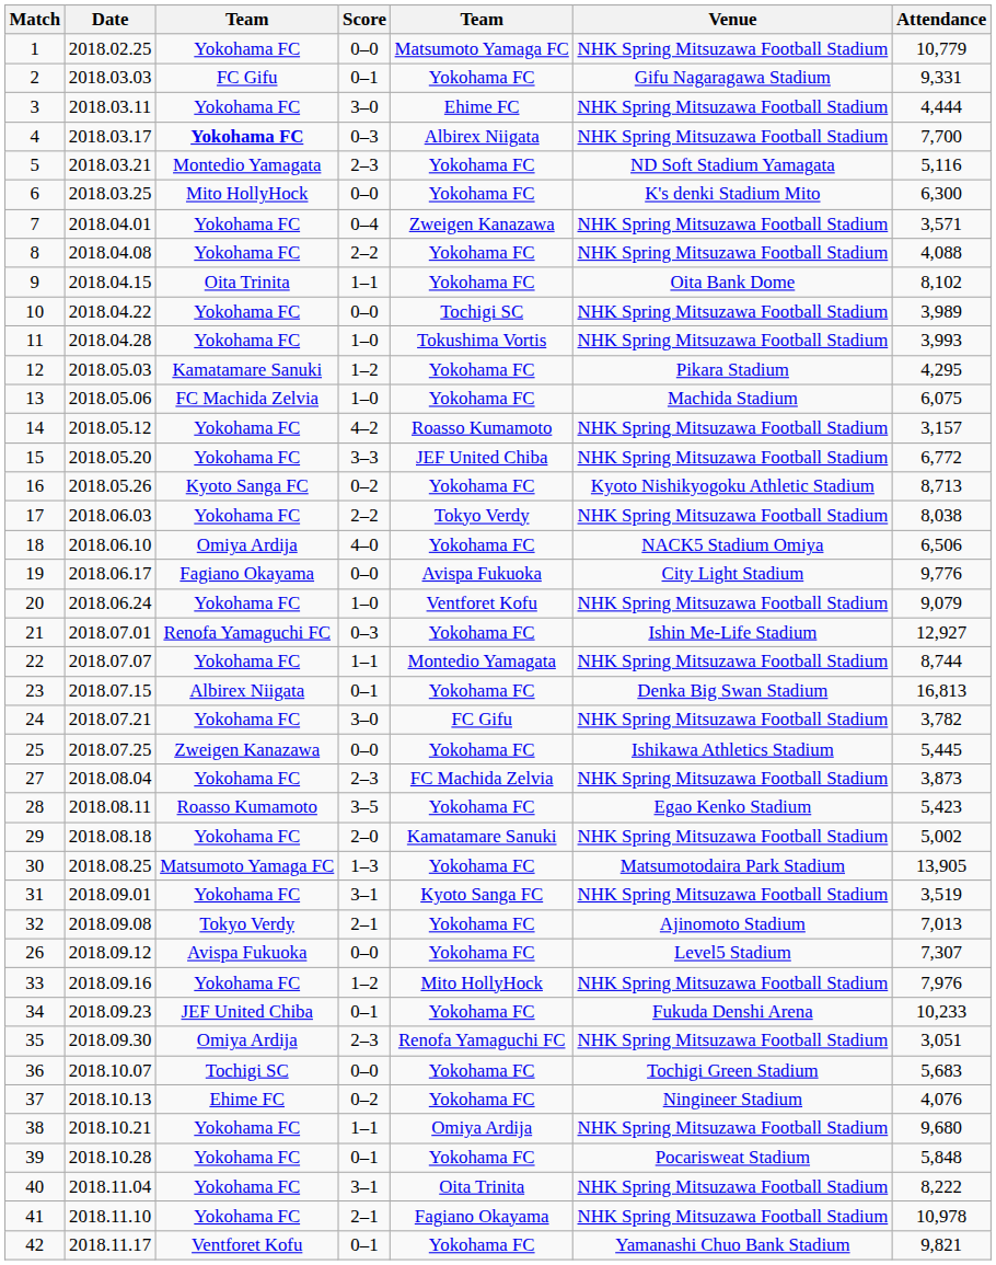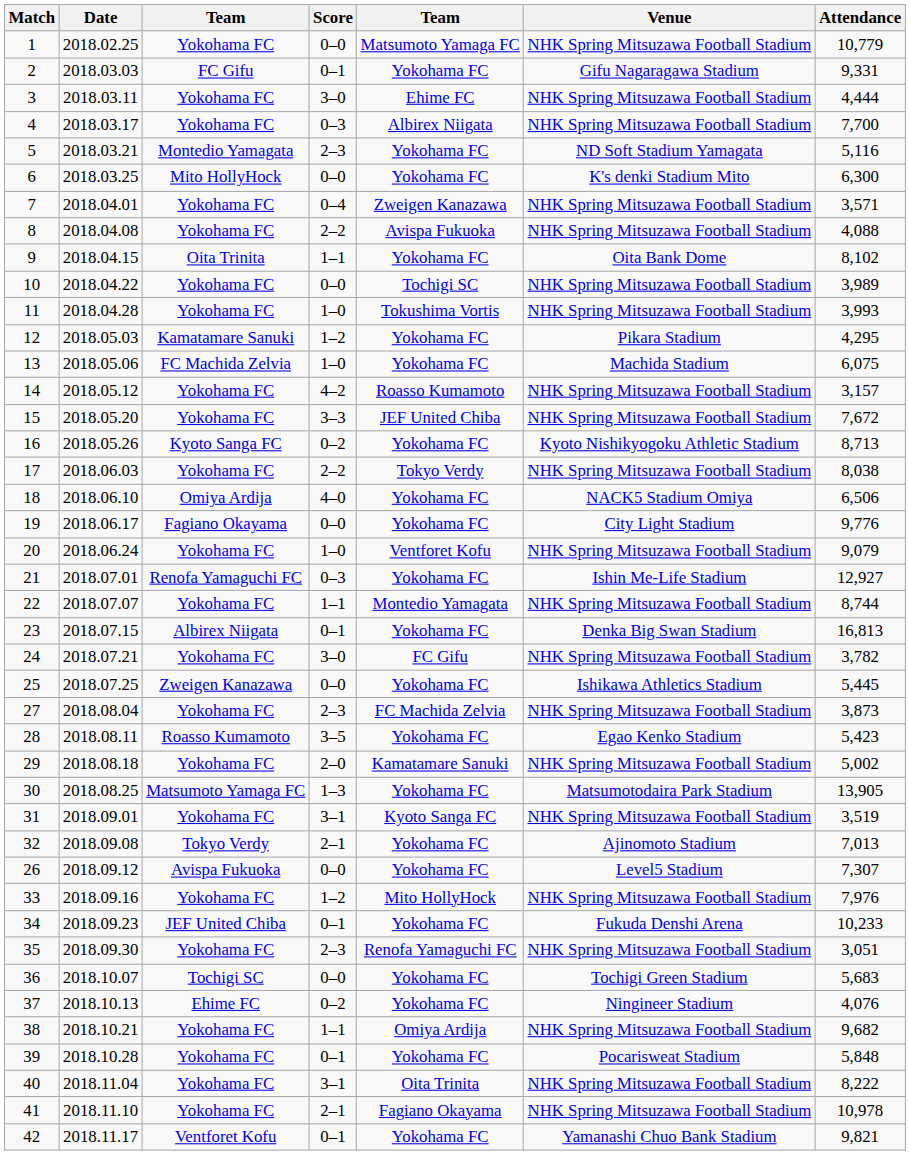4 | column 3: bold -> normal
8 | column 5: Yokohama FC -> Avispa Fukuoka
15 | Attendance: 6,772 -> 7,672
19 | column 5: Avispa Fukuoka -> Yokohama FC
35 | column 3: Omiya Ardija -> Yokohama FC
38 | Attendance: 9,680 -> 9,682
